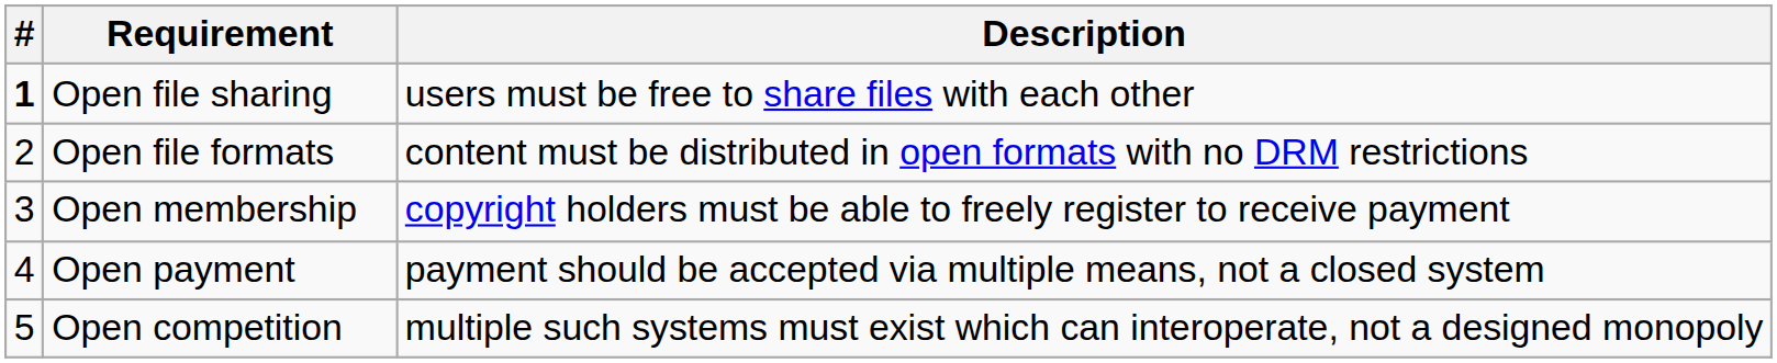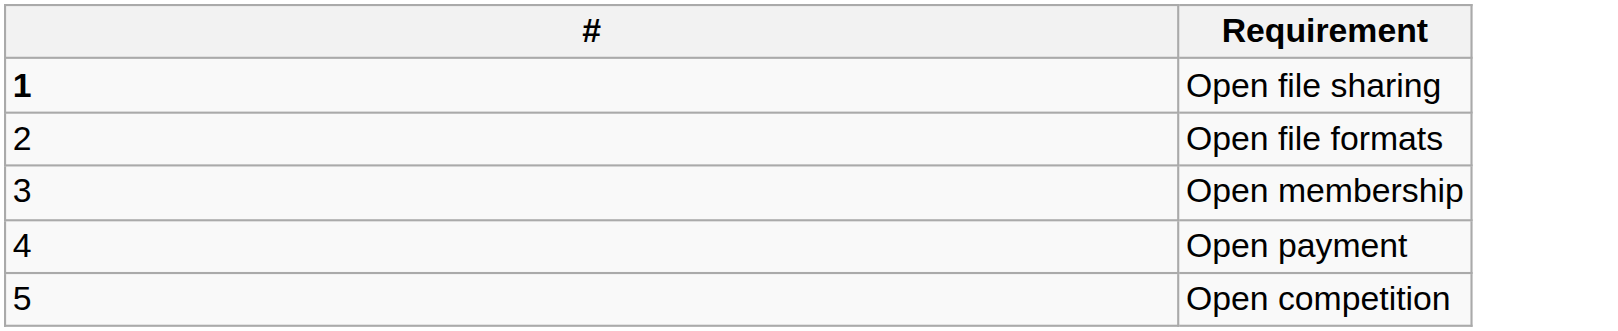- column: Description | users must be free to share files with each other | content must be distributed in open formats with no DRM restrictions | copyright holders must be able to freely register to receive payment | payment should be accepted via multiple means, not a closed system | multiple such systems must exist which can interoperate, not a designed monopoly
